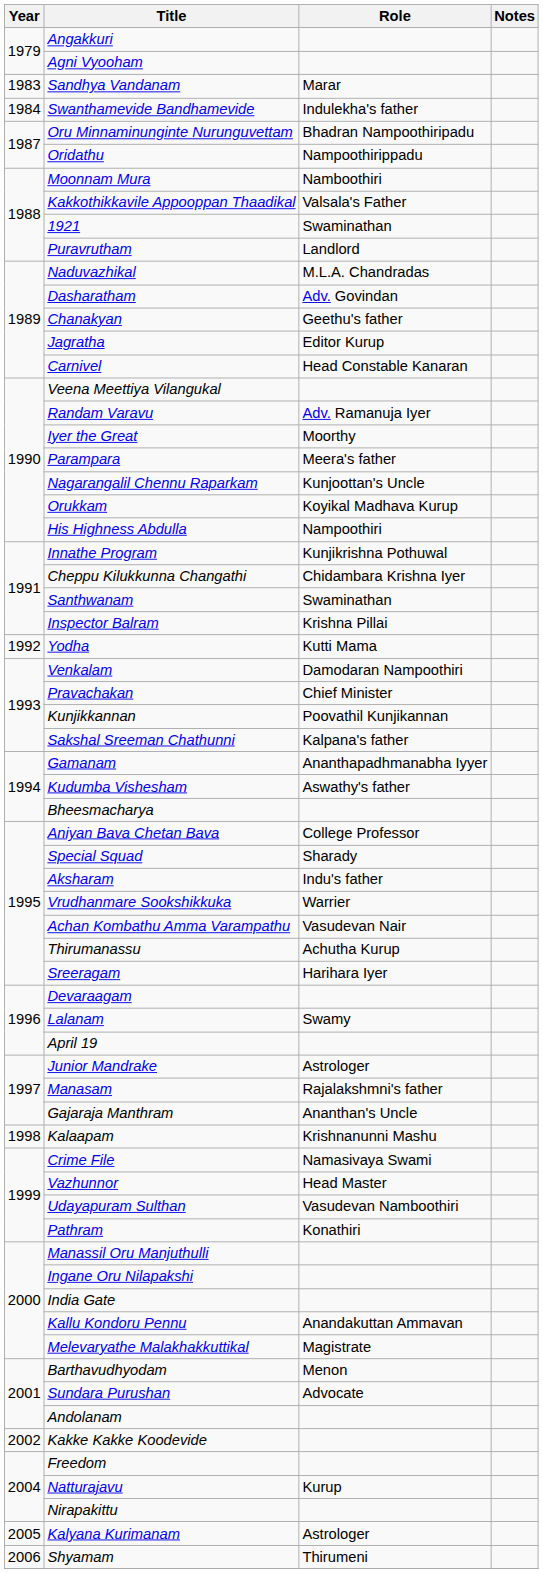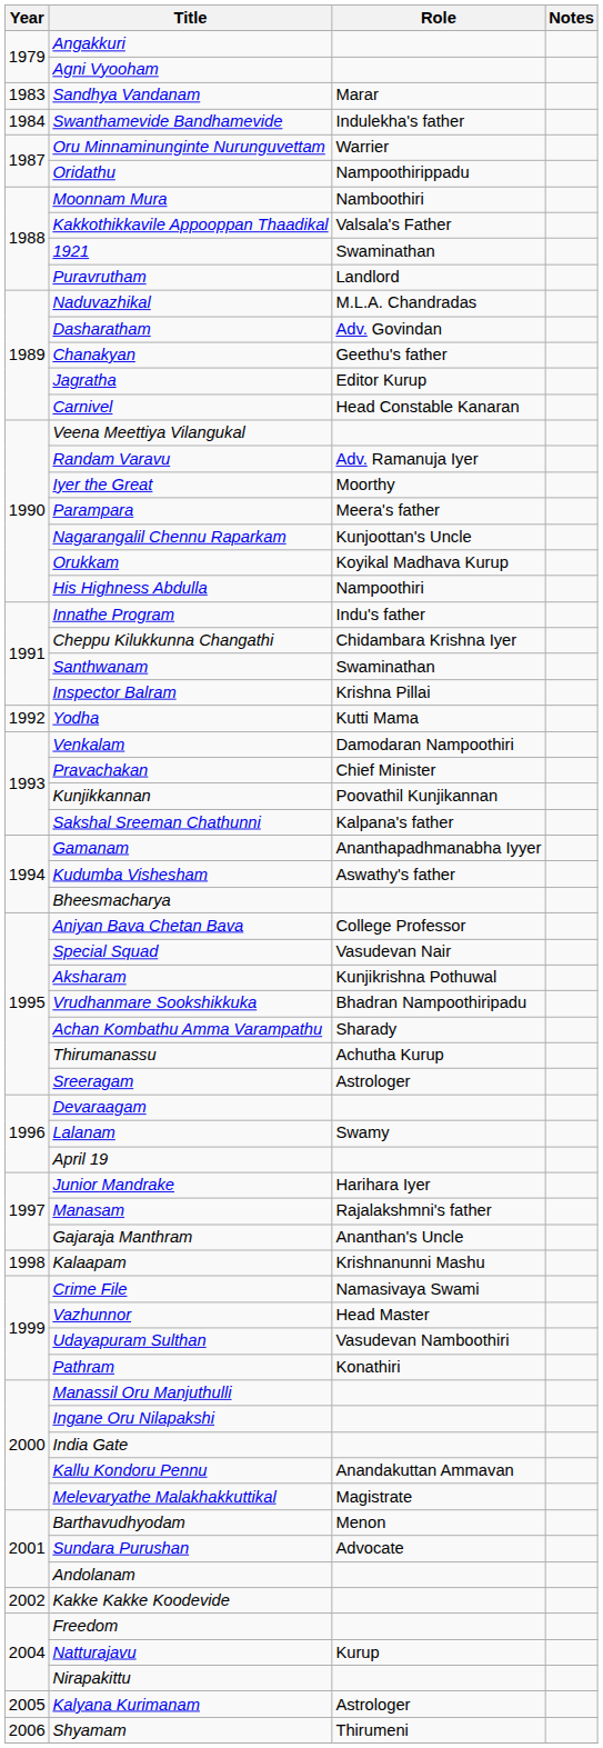Oru Minnaminunginte Nurunguvettam | Role: Bhadran Nampoothiripadu -> Warrier
Innathe Program | Role: Kunjikrishna Pothuwal -> Indu's father
Special Squad | Role: Sharady -> Vasudevan Nair
Aksharam | Role: Indu's father -> Kunjikrishna Pothuwal
Vrudhanmare Sookshikkuka | Role: Warrier -> Bhadran Nampoothiripadu
Achan Kombathu Amma Varampathu | Role: Vasudevan Nair -> Sharady
Sreeragam | Role: Harihara Iyer -> Astrologer
Junior Mandrake | Role: Astrologer -> Harihara Iyer
